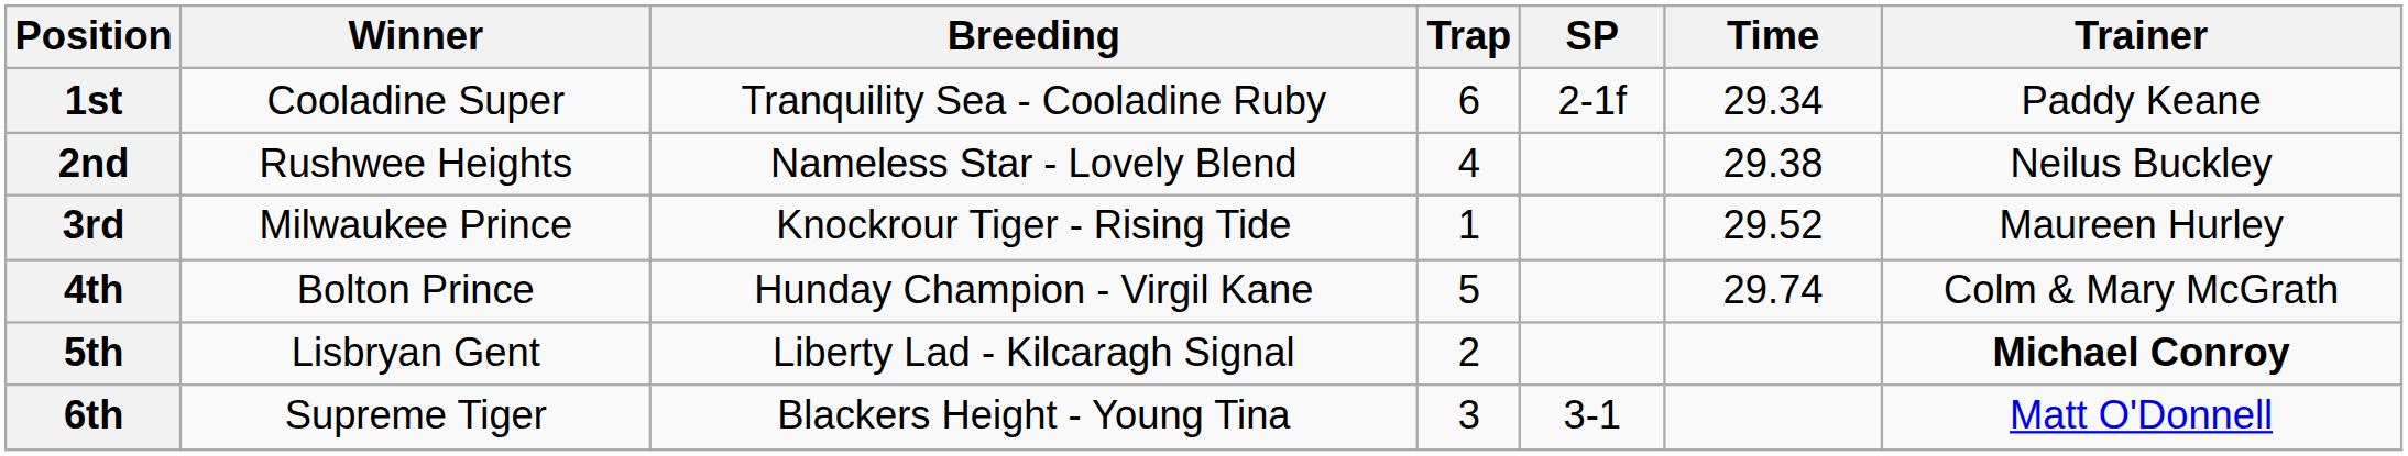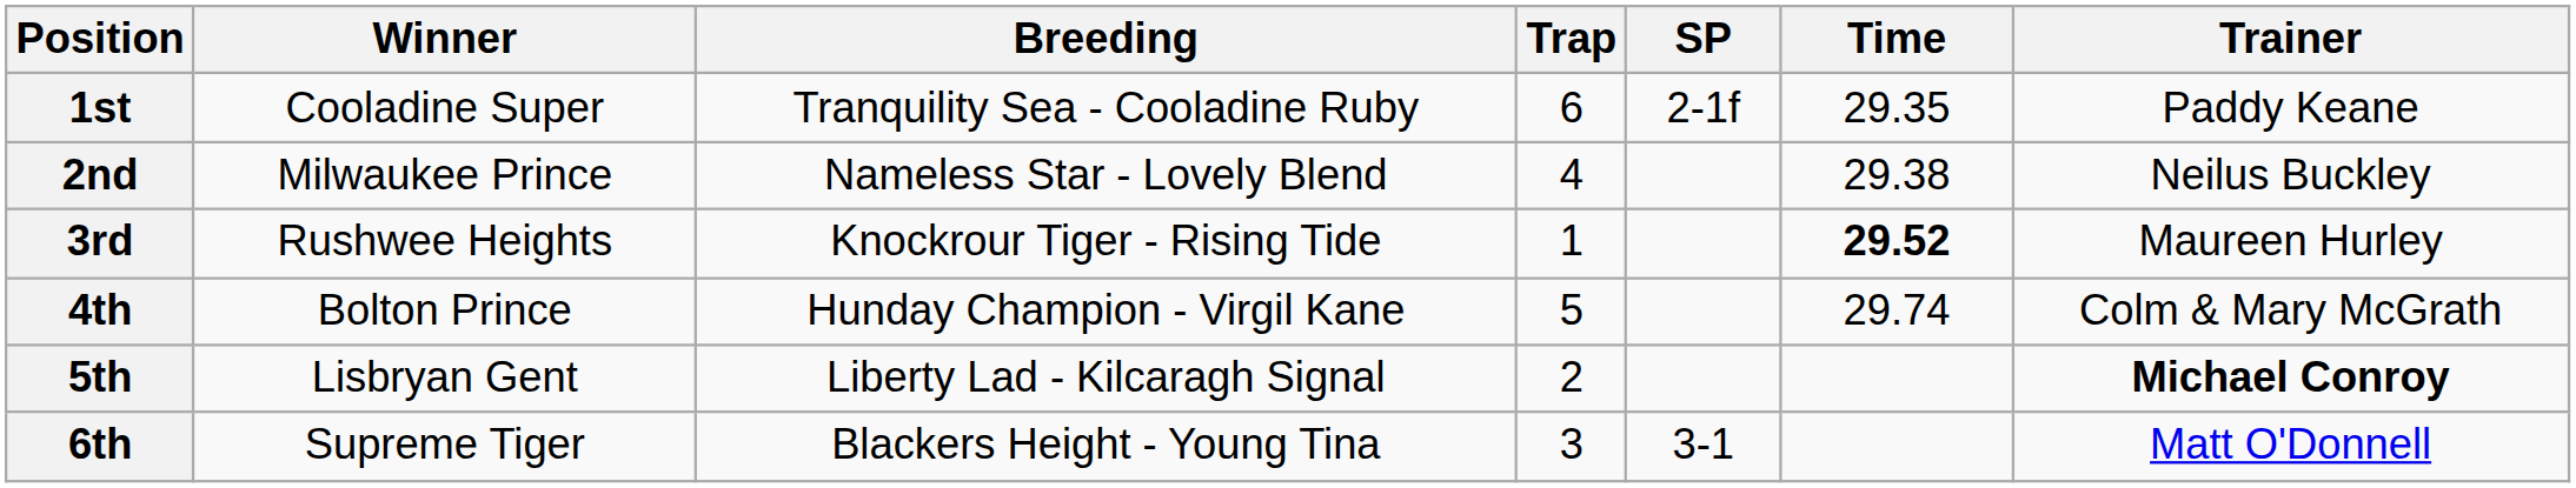1st | Time: 29.34 -> 29.35
2nd | Winner: Rushwee Heights -> Milwaukee Prince
3rd | Winner: Milwaukee Prince -> Rushwee Heights
3rd | Time: normal -> bold
